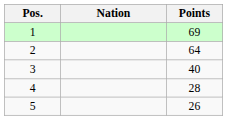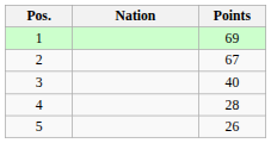2 | Points: 64 -> 67
